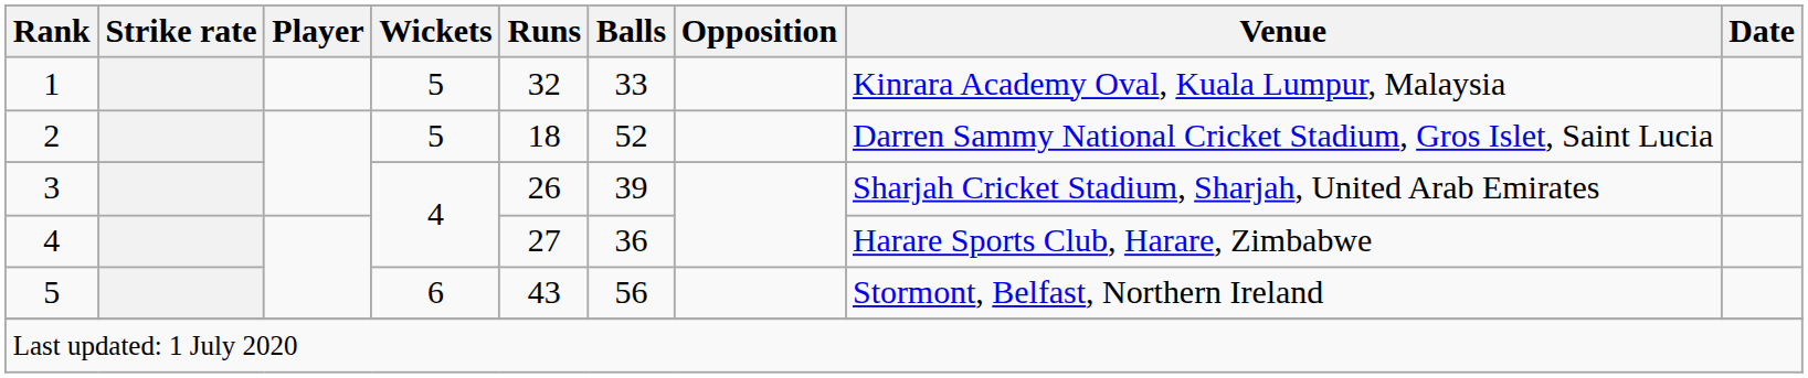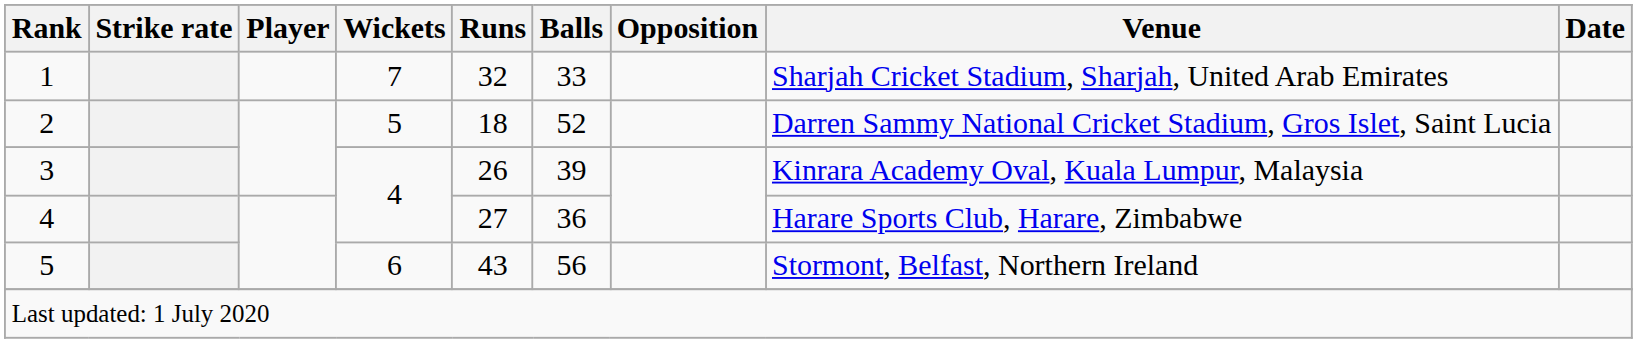1 | Wickets: 5 -> 7
1 | Venue: Kinrara Academy Oval, Kuala Lumpur, Malaysia -> Sharjah Cricket Stadium, Sharjah, United Arab Emirates
3 | Venue: Sharjah Cricket Stadium, Sharjah, United Arab Emirates -> Kinrara Academy Oval, Kuala Lumpur, Malaysia
